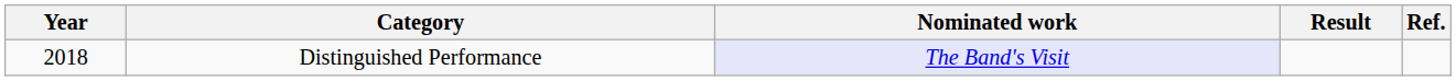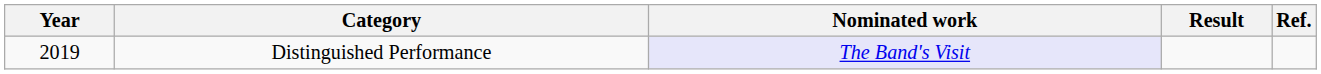Distinguished Performance | Year: 2018 -> 2019
